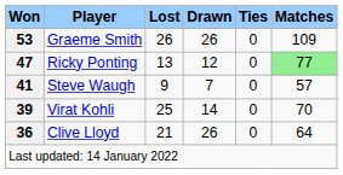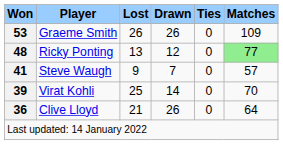Ricky Ponting | Won: 47 -> 48
